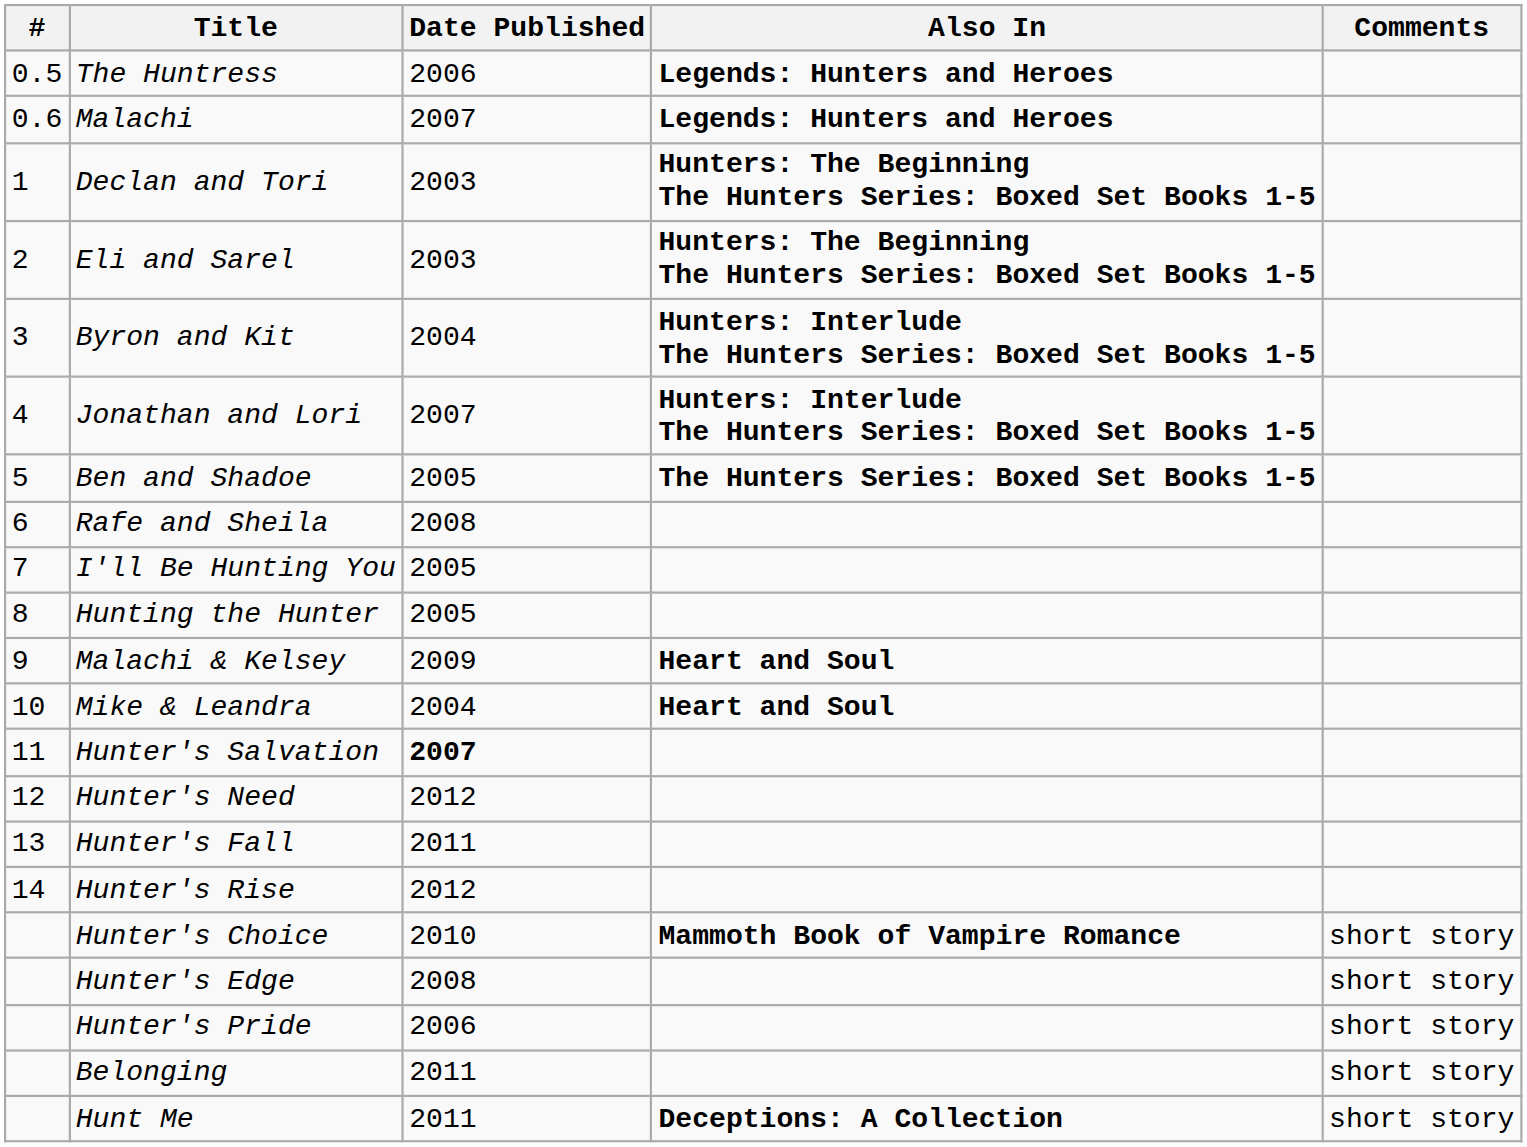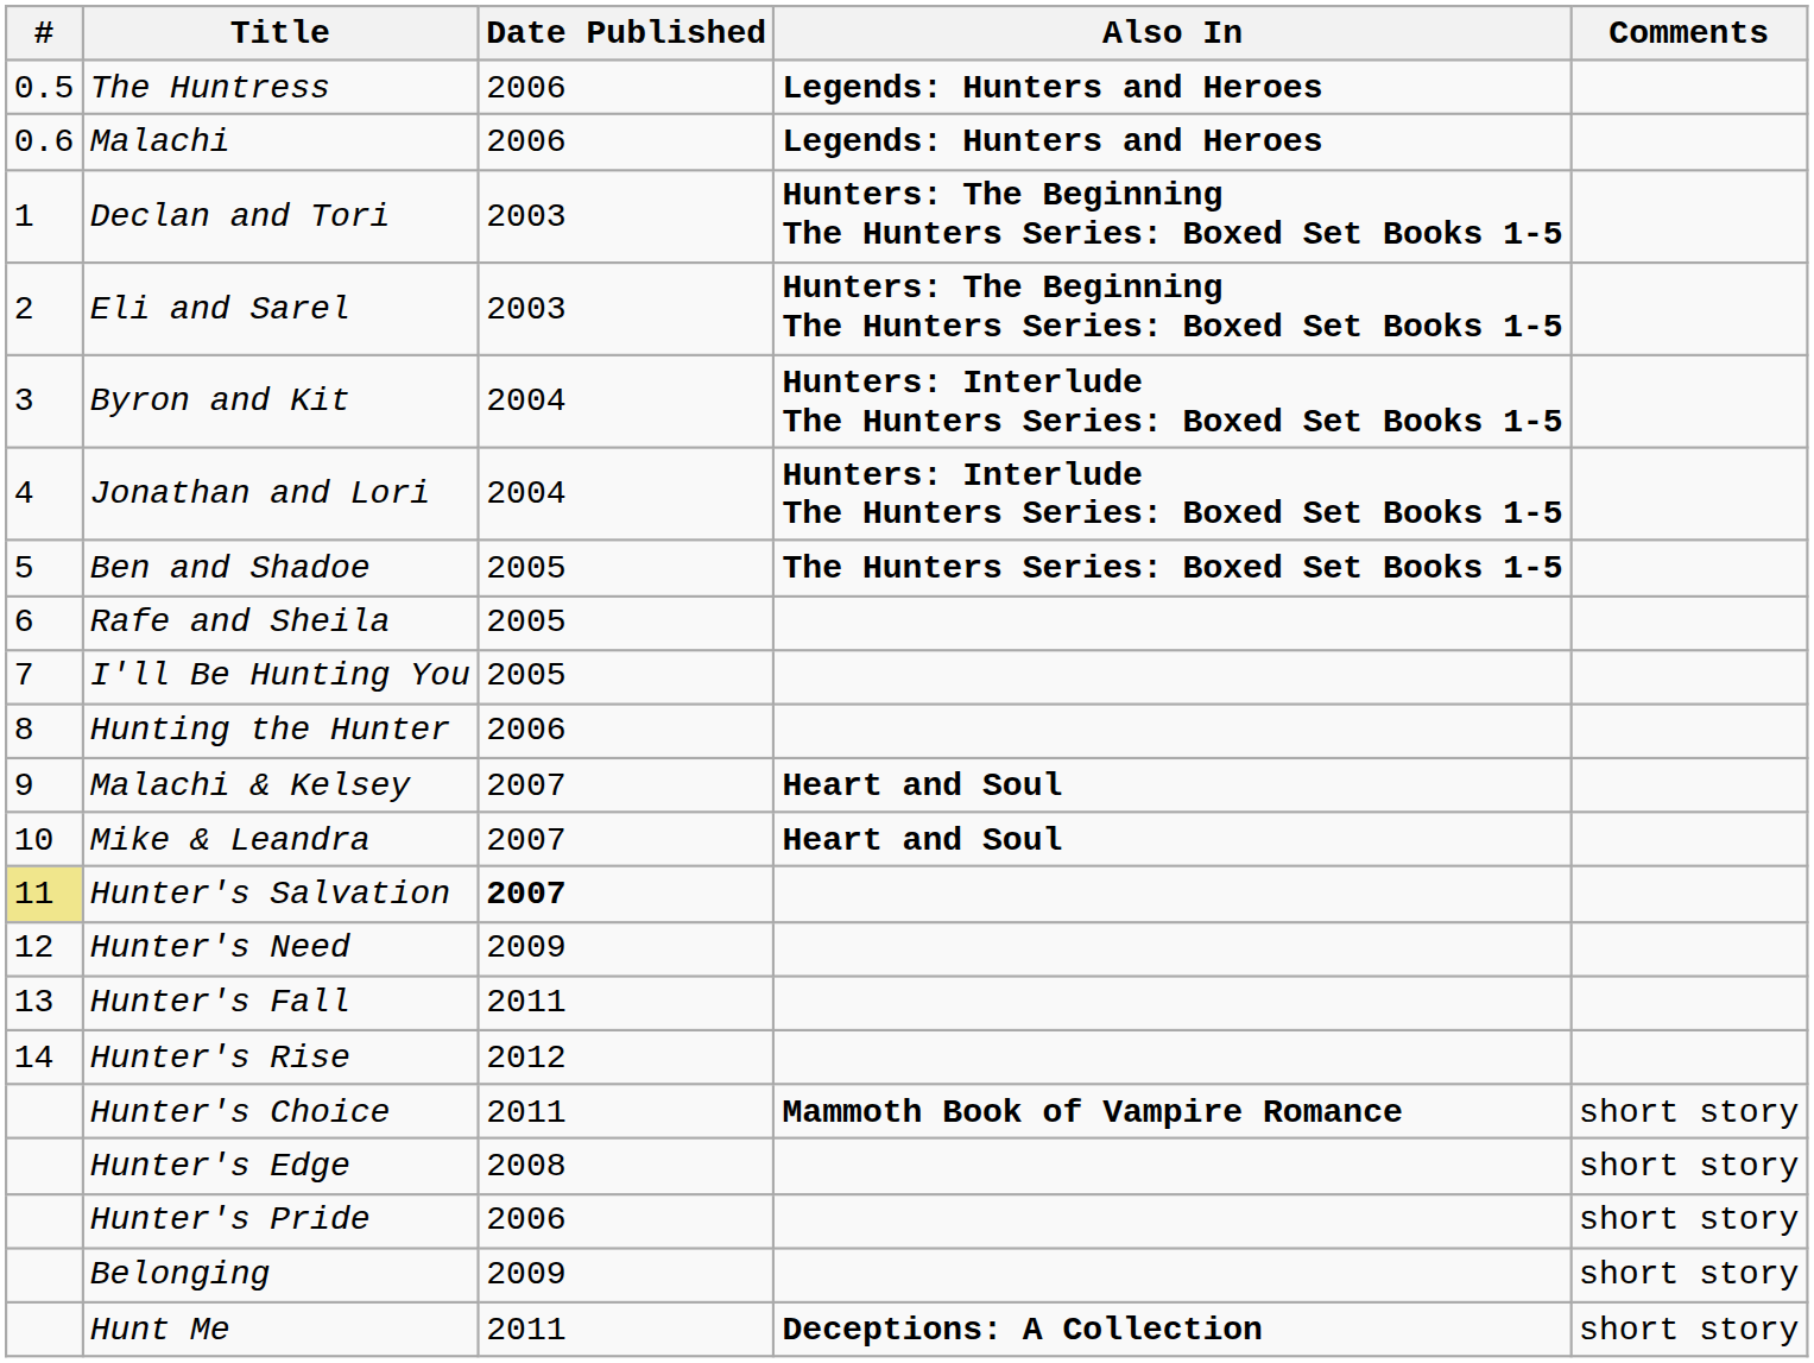Malachi | Date Published: 2007 -> 2006
Jonathan and Lori | Date Published: 2007 -> 2004
Rafe and Sheila | Date Published: 2008 -> 2005
Hunting the Hunter | Date Published: 2005 -> 2006
Malachi & Kelsey | Date Published: 2009 -> 2007
Mike & Leandra | Date Published: 2004 -> 2007
Hunter's Salvation | #: no background -> khaki background
Hunter's Need | Date Published: 2012 -> 2009
Hunter's Choice | Date Published: 2010 -> 2011
Belonging | Date Published: 2011 -> 2009
